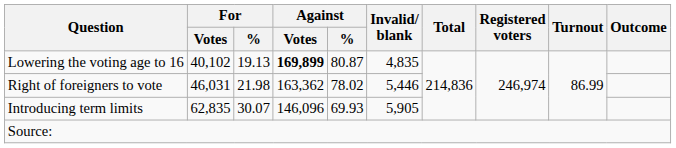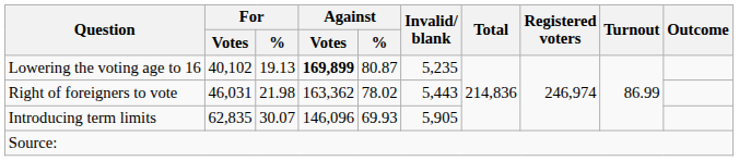Lowering the voting age to 16 | Invalid/ blank: 4,835 -> 5,235
Right of foreigners to vote | Invalid/ blank: 5,446 -> 5,443
